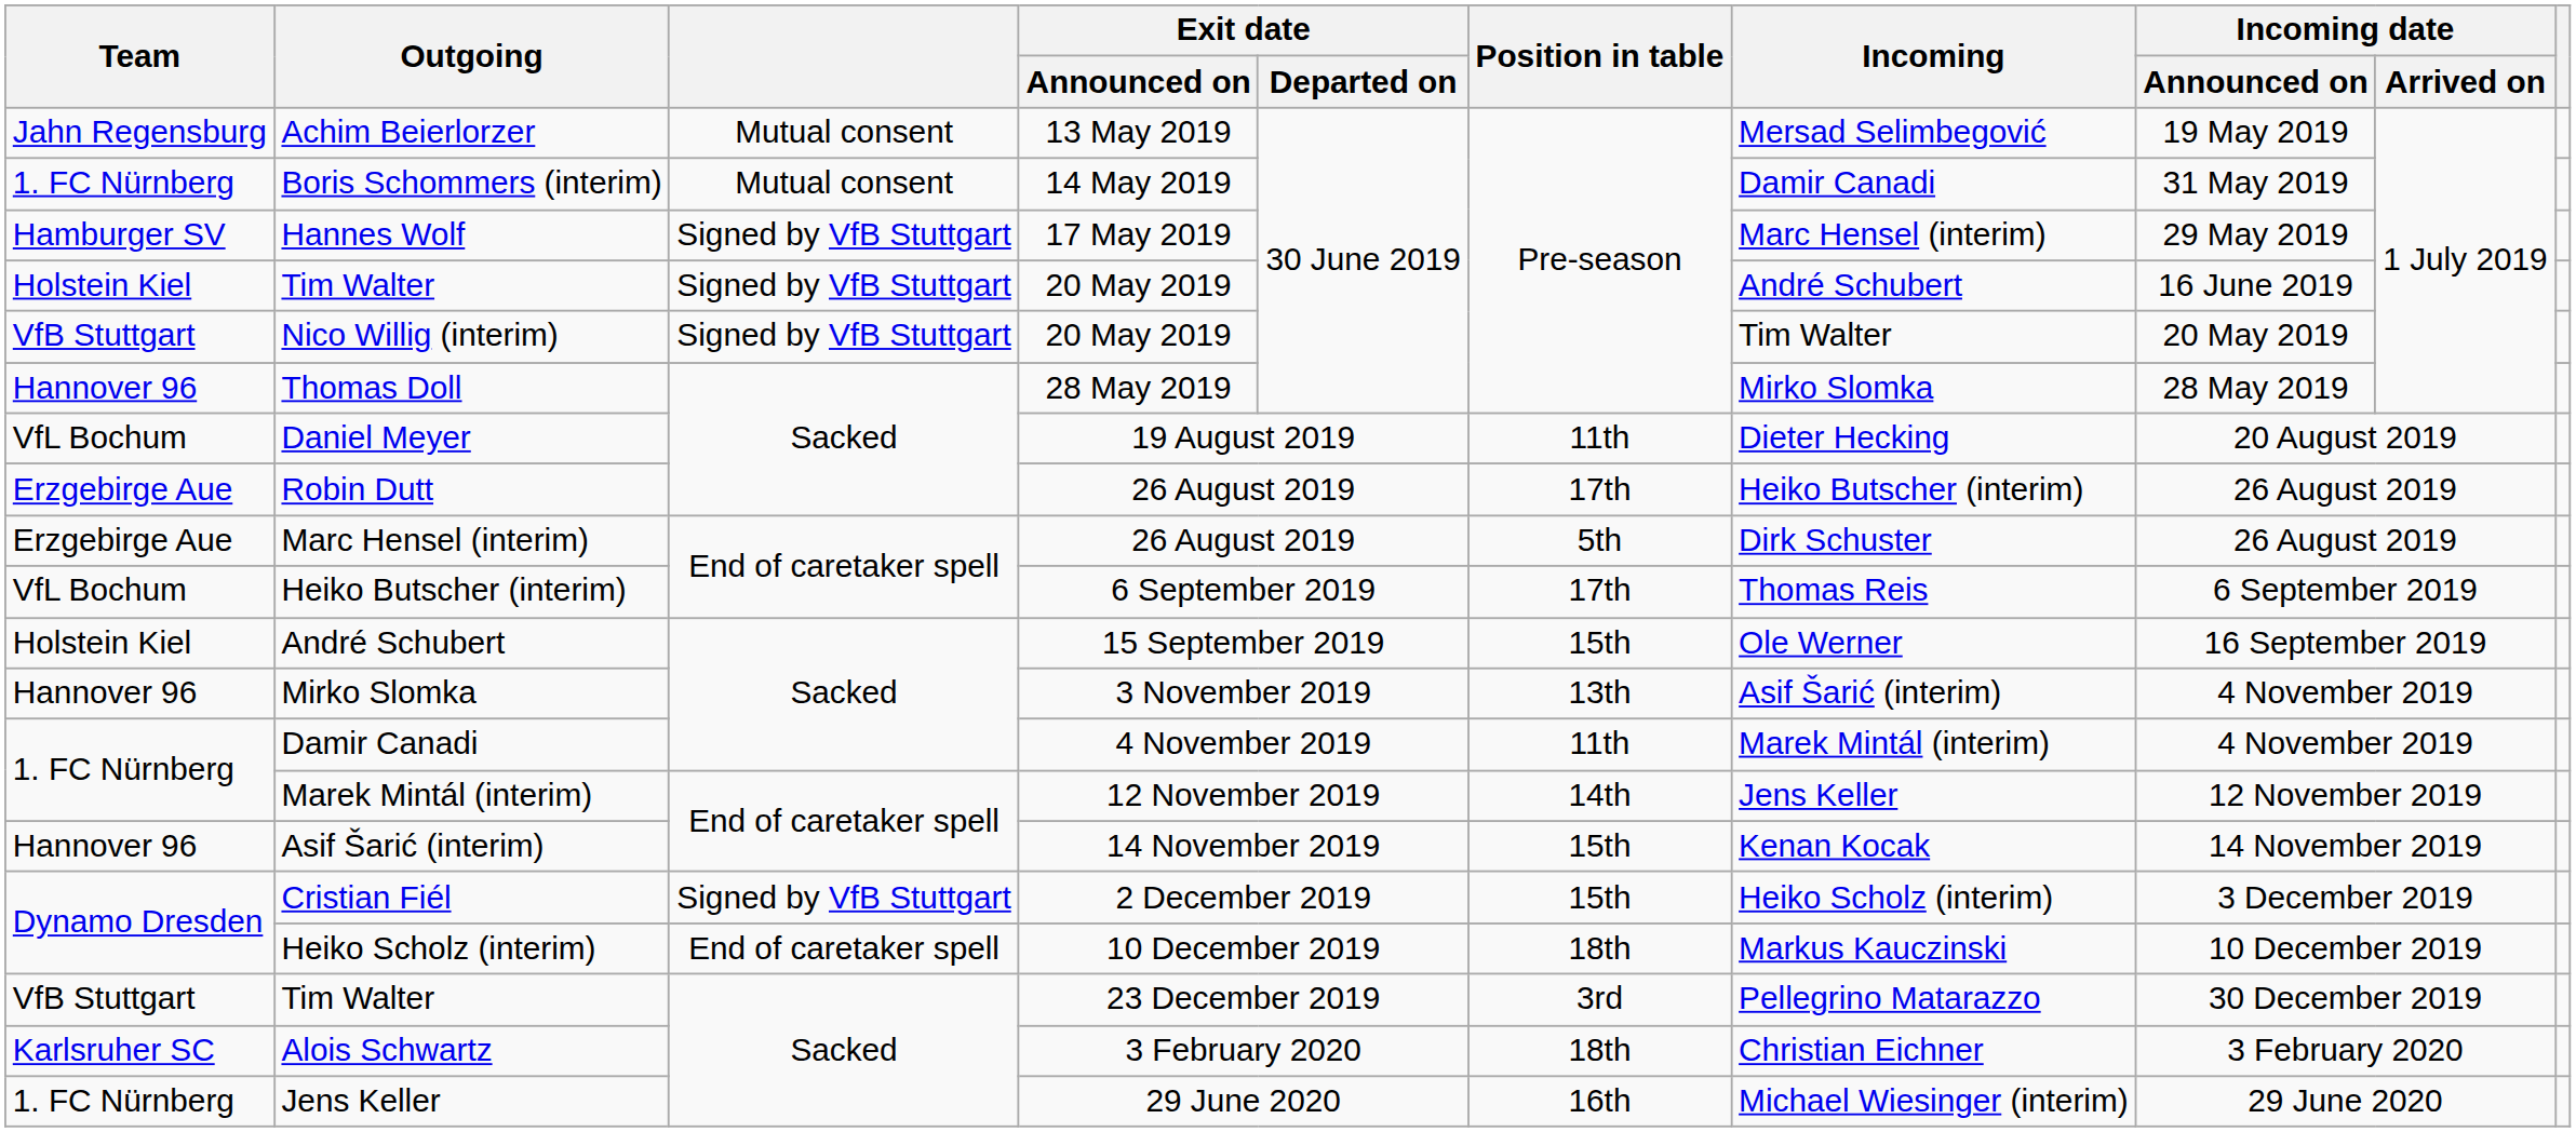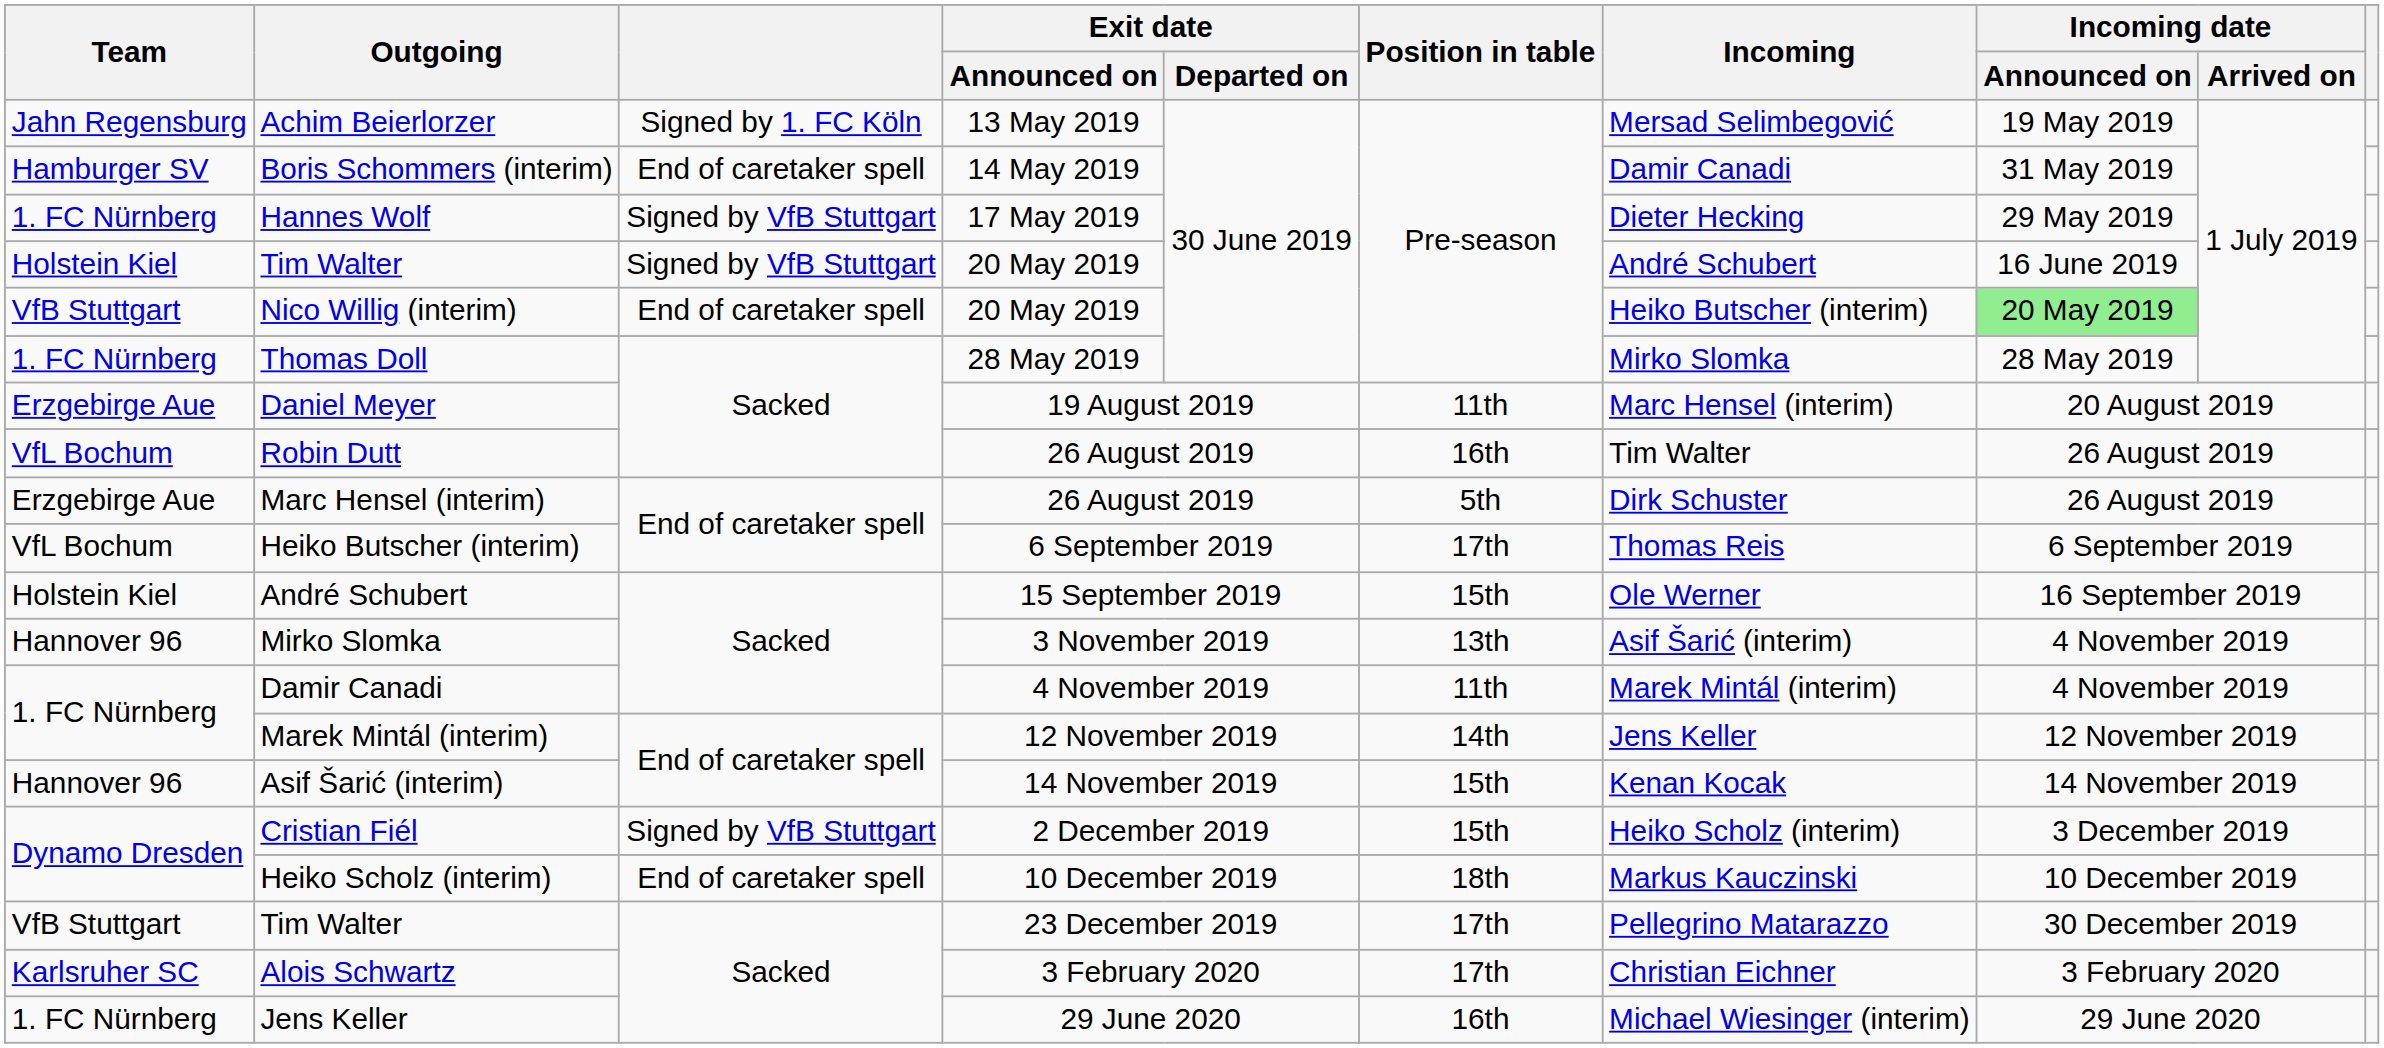Achim Beierlorzer | column 3: Mutual consent -> Signed by 1. FC Köln
Boris Schommers (interim) | Team: 1. FC Nürnberg -> Hamburger SV
Boris Schommers (interim) | column 3: Mutual consent -> End of caretaker spell
Hannes Wolf | Team: Hamburger SV -> 1. FC Nürnberg
Hannes Wolf | Incoming: Marc Hensel (interim) -> Dieter Hecking
Nico Willig (interim) | column 3: Signed by VfB Stuttgart -> End of caretaker spell
Nico Willig (interim) | Incoming: Tim Walter -> Heiko Butscher (interim)
Nico Willig (interim) | Incoming date / Announced on: no background -> lightgreen background
Thomas Doll | Team: Hannover 96 -> 1. FC Nürnberg
Daniel Meyer | Team: VfL Bochum -> Erzgebirge Aue
Daniel Meyer | Incoming: Dieter Hecking -> Marc Hensel (interim)
Robin Dutt | Team: Erzgebirge Aue -> VfL Bochum
Robin Dutt | Position in table: 17th -> 16th
Robin Dutt | Incoming: Heiko Butscher (interim) -> Tim Walter
Tim Walter / 23 December 2019 | Position in table: 3rd -> 17th
Alois Schwartz | Position in table: 18th -> 17th
